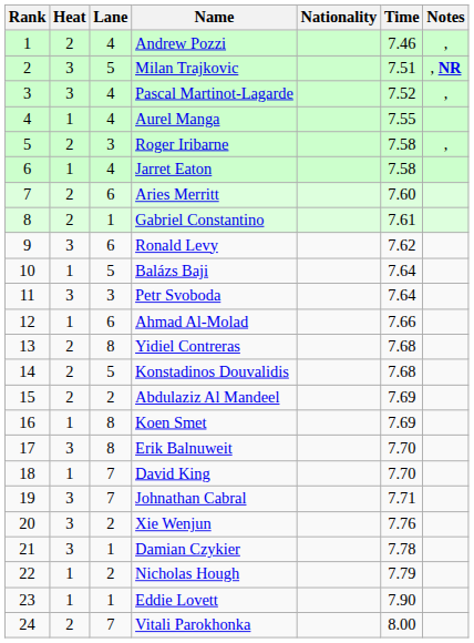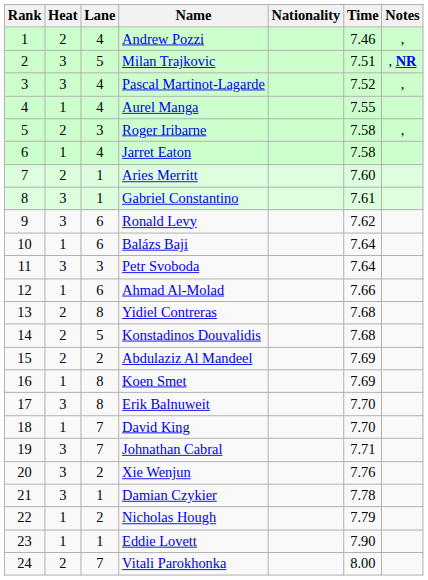Aries Merritt | Lane: 6 -> 1
Gabriel Constantino | Heat: 2 -> 3
Balázs Baji | Lane: 5 -> 6
